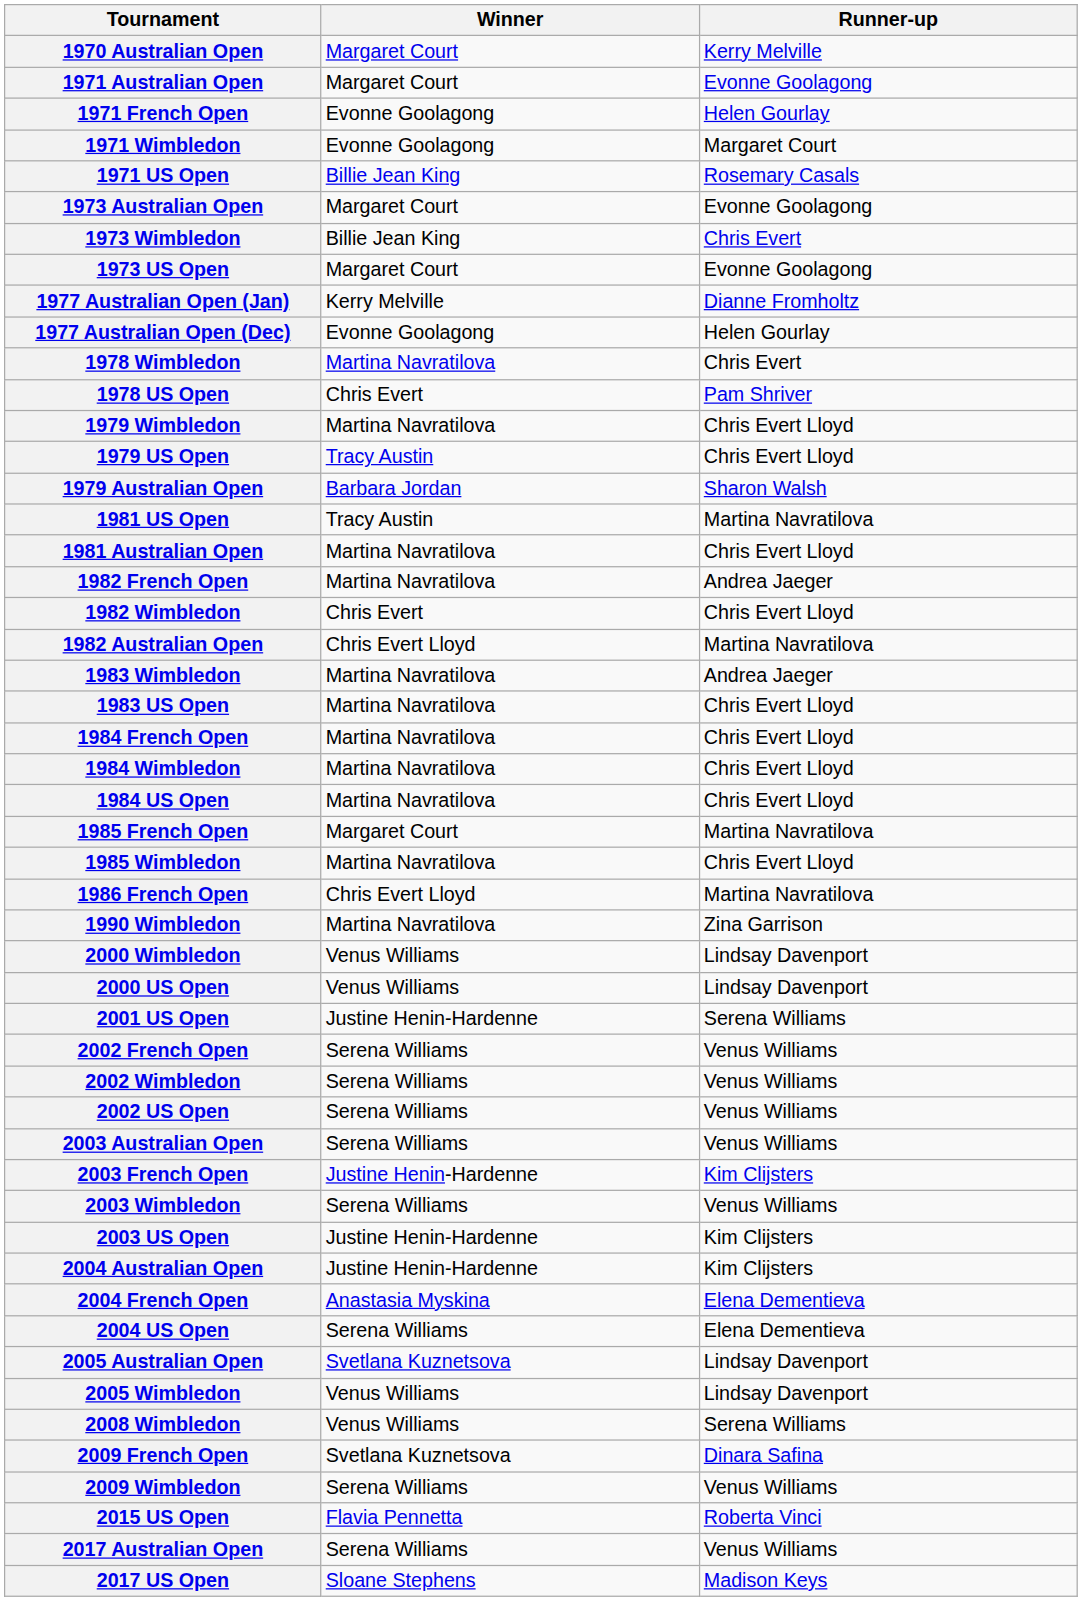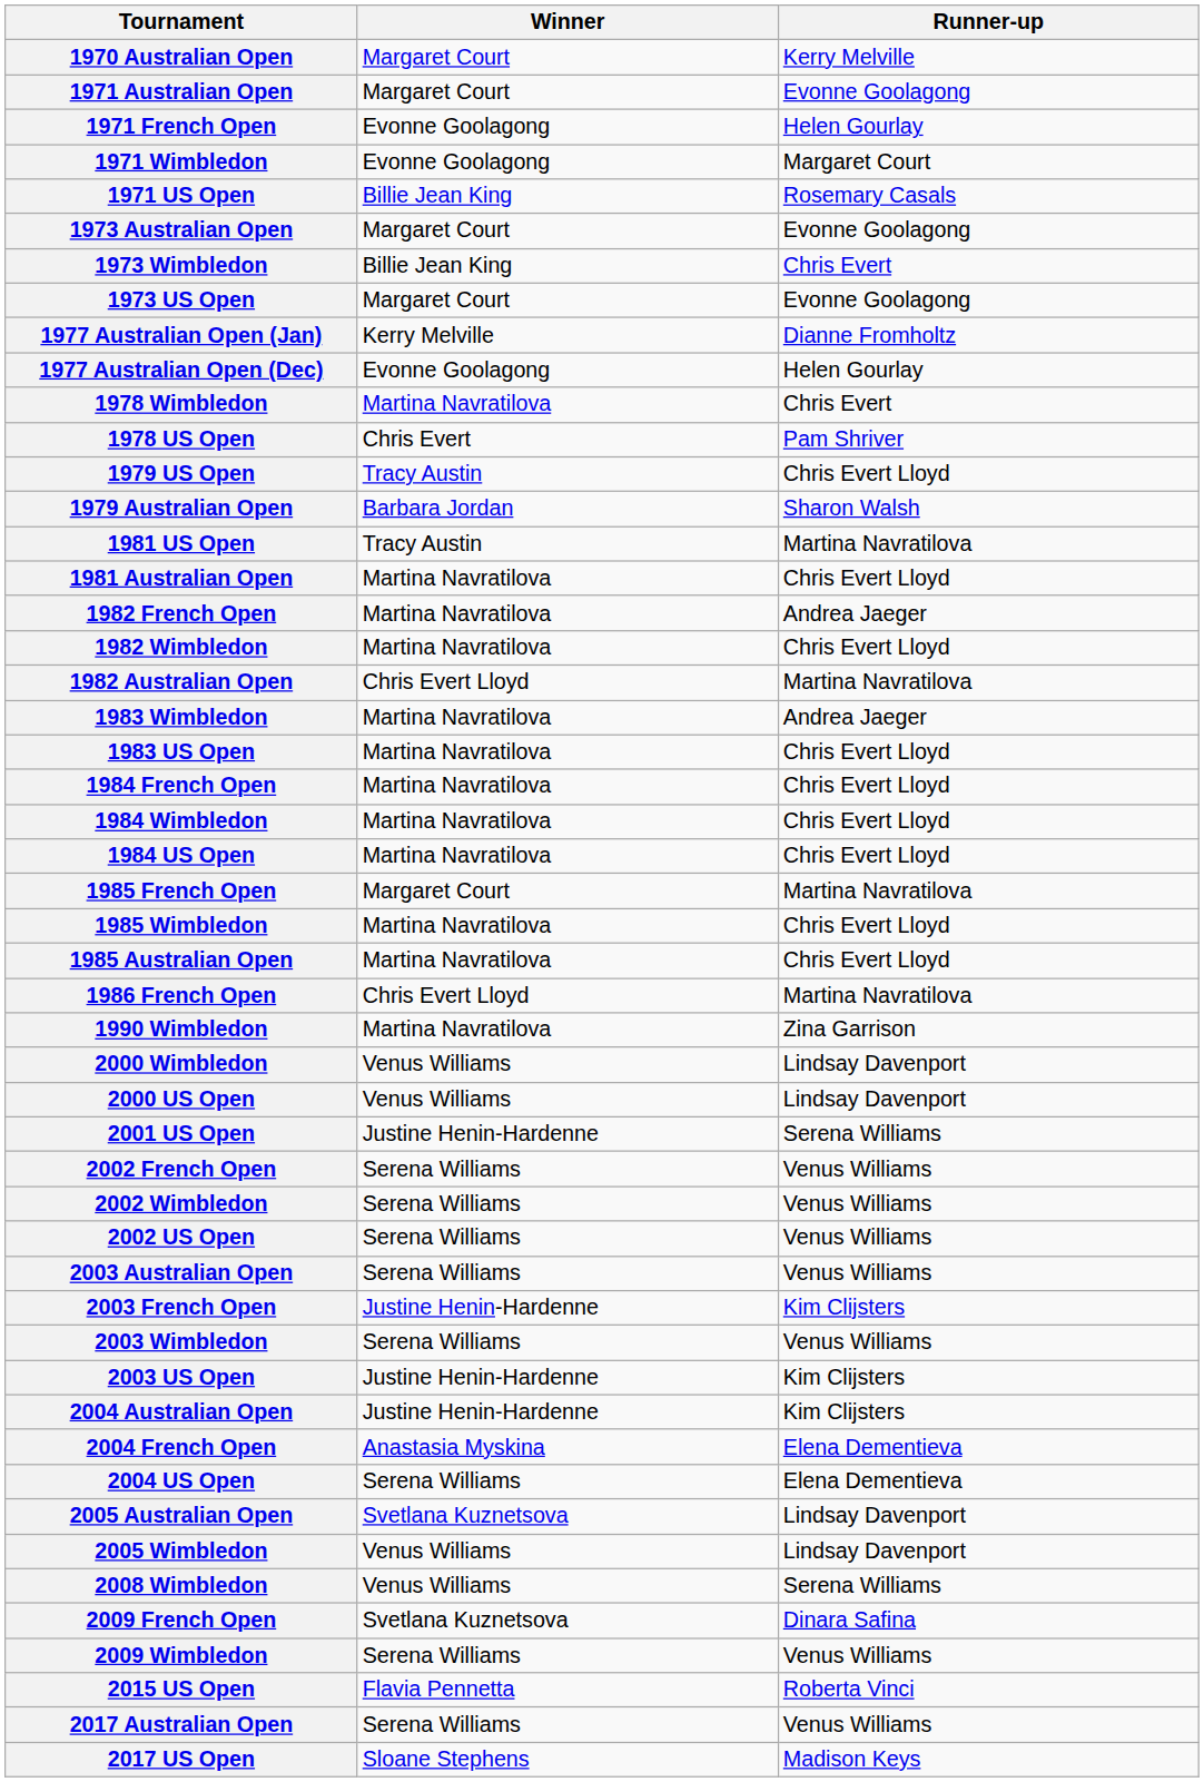- row: 1979 Wimbledon | Martina Navratilova | Chris Evert Lloyd
1982 Wimbledon | Winner: Chris Evert -> Martina Navratilova
+ row: 1985 Australian Open | Martina Navratilova | Chris Evert Lloyd
